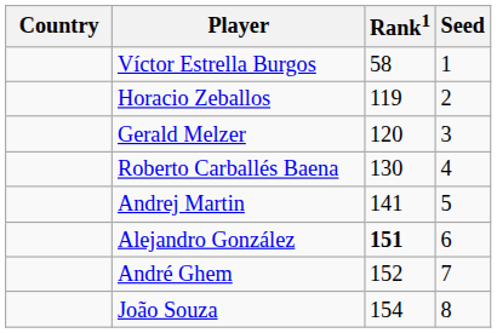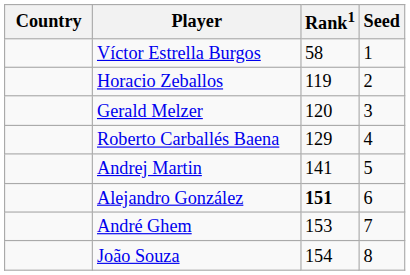Roberto Carballés Baena | Rank1: 130 -> 129
André Ghem | Rank1: 152 -> 153
